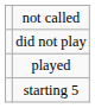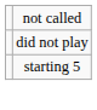- row: played
